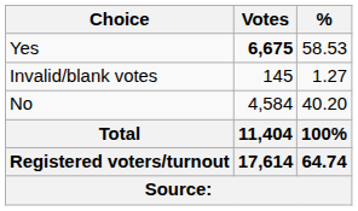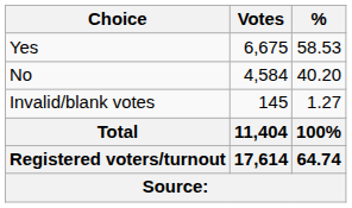Yes | Votes: bold -> normal
rows swapped: No <-> Invalid/blank votes
